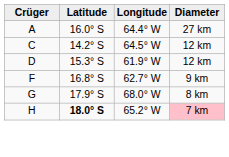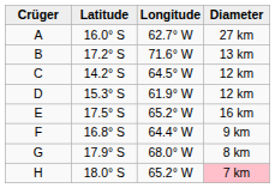A | Longitude: 64.4° W -> 62.7° W
+ row: B | 17.2° S | 71.6° W | 13 km
+ row: E | 17.5° S | 65.2° W | 16 km
F | Longitude: 62.7° W -> 64.4° W
H | Latitude: bold -> normal
